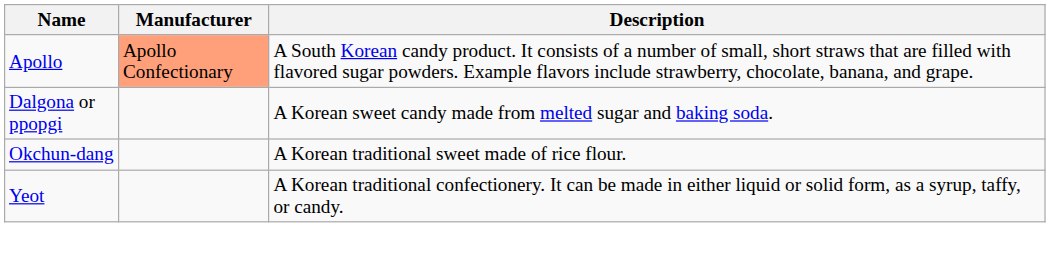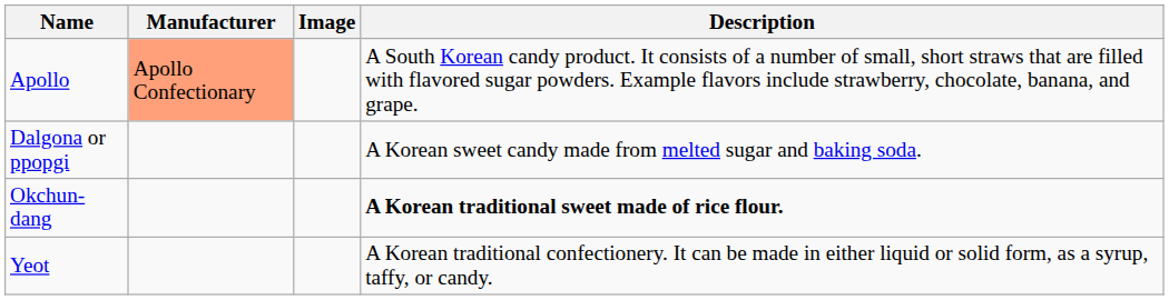+ column: Image
Okchun-dang | Description: normal -> bold
